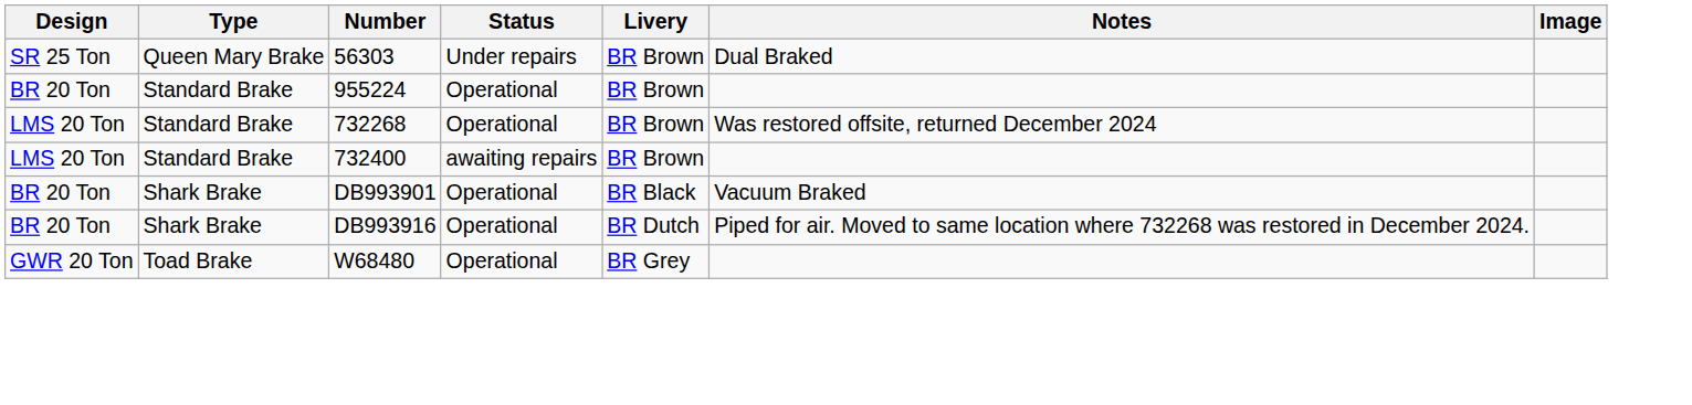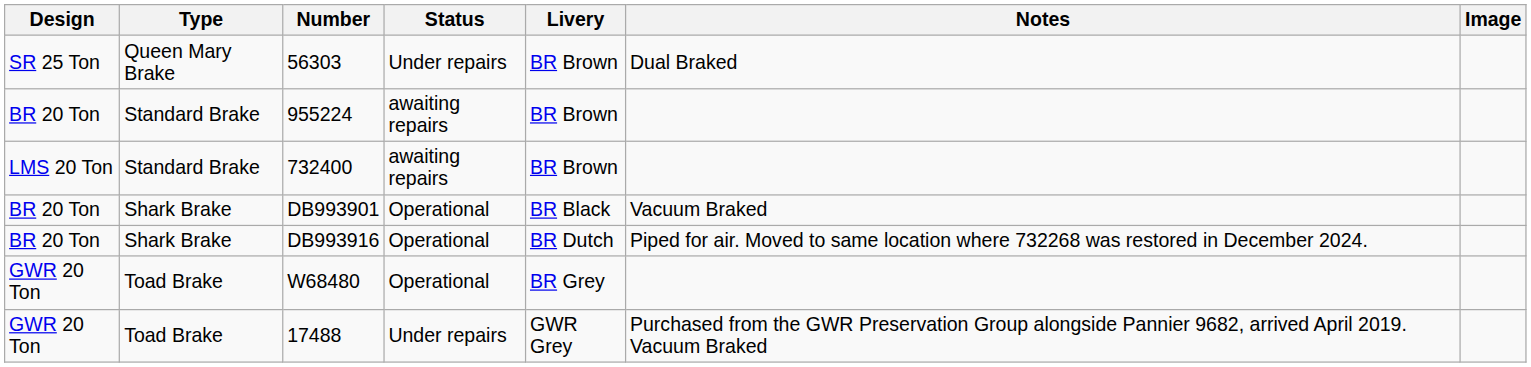955224 | Status: Operational -> awaiting repairs
- row: LMS 20 Ton | Standard Brake | 732268 | Operational | BR Brown | Was restored offsite, returned December 2024
+ row: GWR 20 Ton | Toad Brake | 17488 | Under repairs | GWR Grey | Purchased from the GWR Preservation Group alongside Pannier 9682, arrived April 2019. Vacuum Braked
